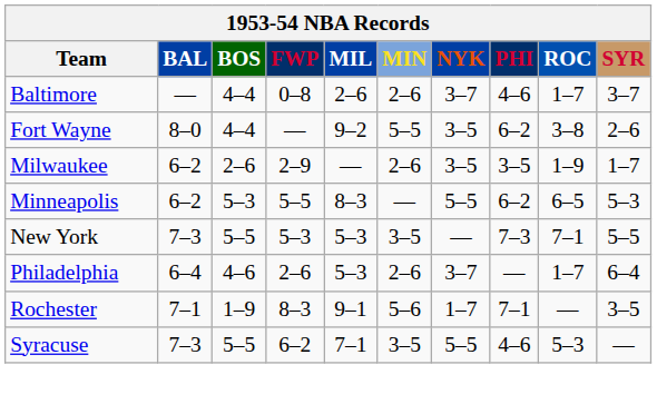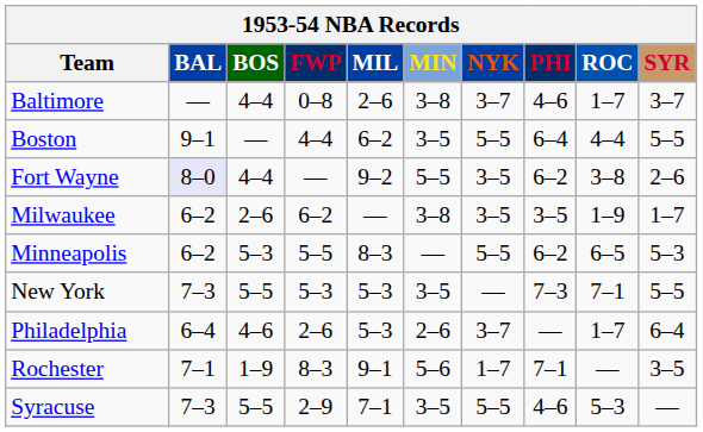Baltimore | MIN: 2–6 -> 3–8
+ row: Boston | 9–1 | — | 4–4 | 6–2 | 3–5 | 5–5 | 6–4 | 4–4 | 5–5
Fort Wayne | BAL: no background -> lavender background
Milwaukee | FWP: 2–9 -> 6–2
Milwaukee | MIN: 2–6 -> 3–8
Syracuse | FWP: 6–2 -> 2–9
